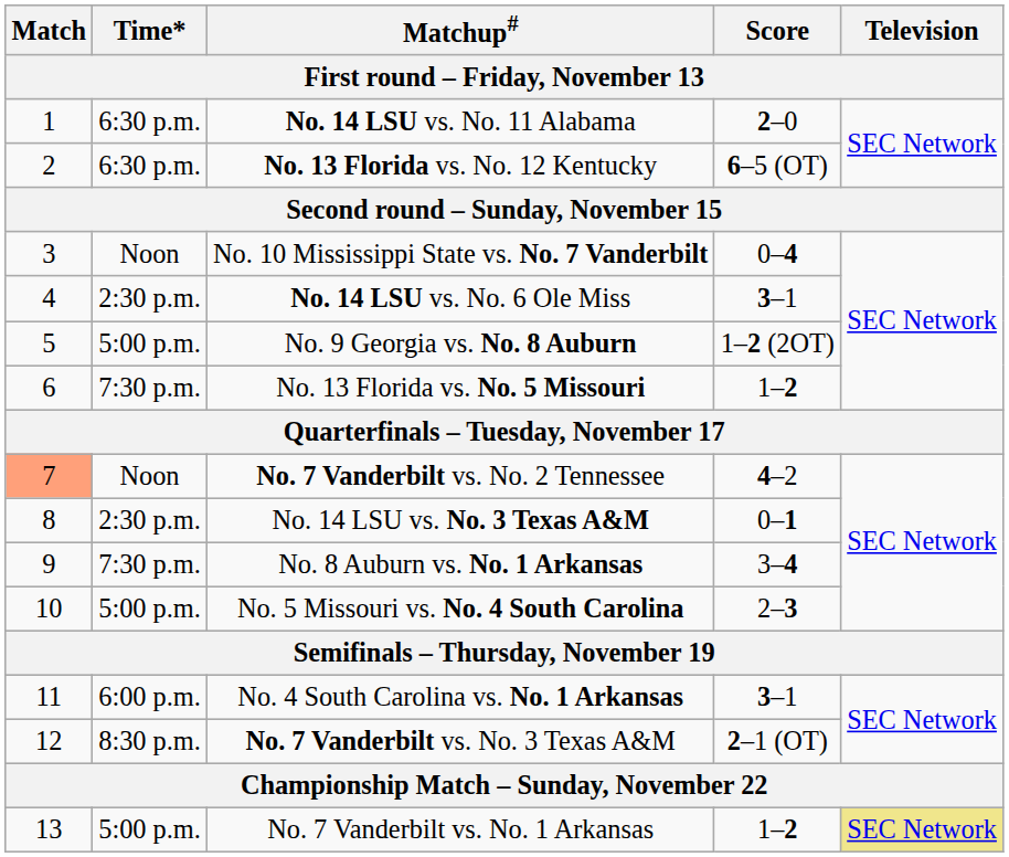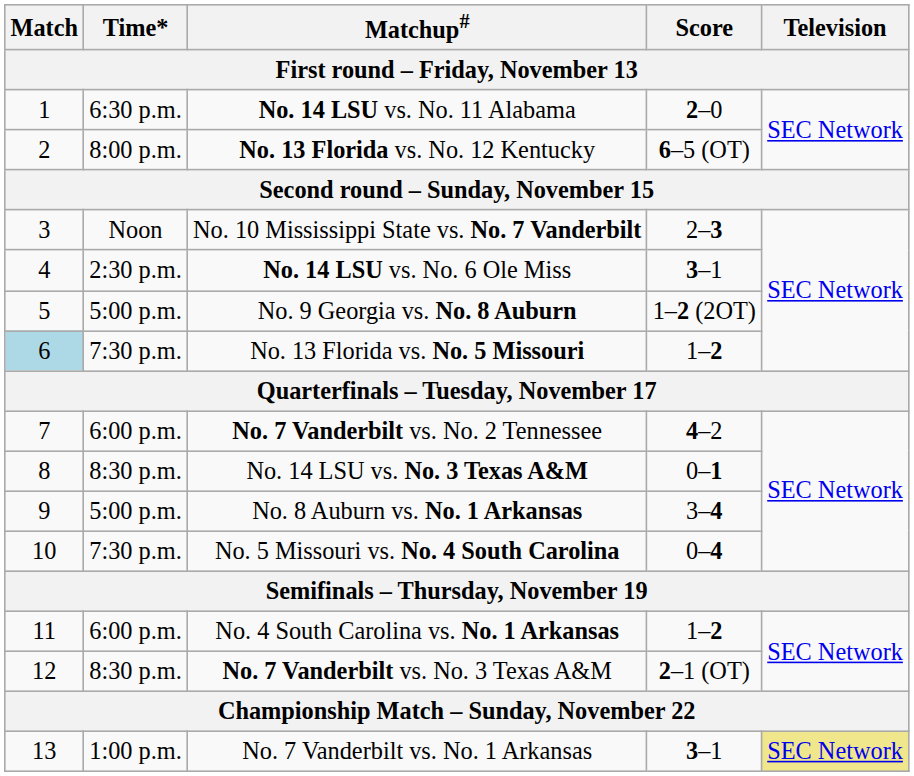No. 13 Florida vs. No. 12 Kentucky | Time*: 6:30 p.m. -> 8:00 p.m.
No. 10 Mississippi State vs. No. 7 Vanderbilt | Score: 0–4 -> 2–3
No. 13 Florida vs. No. 5 Missouri | Match: no background -> lightblue background
No. 7 Vanderbilt vs. No. 2 Tennessee | Match: lightsalmon background -> no background
No. 7 Vanderbilt vs. No. 2 Tennessee | Time*: Noon -> 6:00 p.m.
No. 14 LSU vs. No. 3 Texas A&M | Time*: 2:30 p.m. -> 8:30 p.m.
No. 8 Auburn vs. No. 1 Arkansas | Time*: 7:30 p.m. -> 5:00 p.m.
No. 5 Missouri vs. No. 4 South Carolina | Time*: 5:00 p.m. -> 7:30 p.m.
No. 5 Missouri vs. No. 4 South Carolina | Score: 2–3 -> 0–4
No. 4 South Carolina vs. No. 1 Arkansas | Score: 3–1 -> 1–2
No. 7 Vanderbilt vs. No. 1 Arkansas | Time*: 5:00 p.m. -> 1:00 p.m.
No. 7 Vanderbilt vs. No. 1 Arkansas | Score: 1–2 -> 3–1
